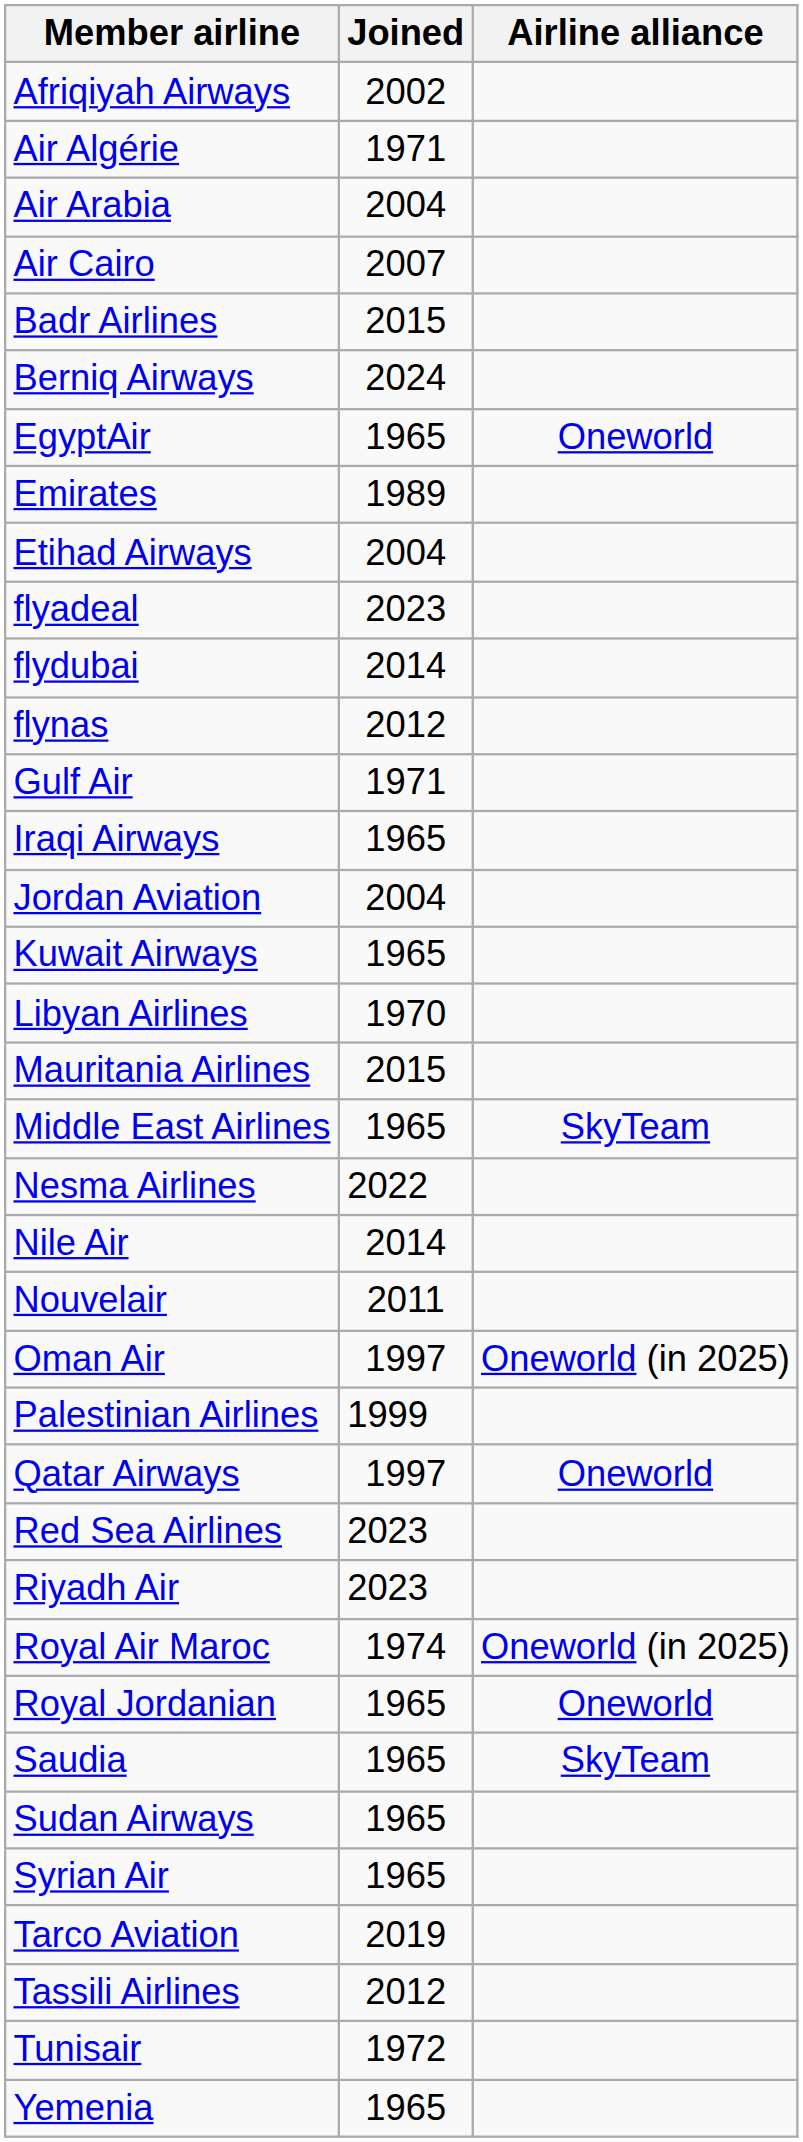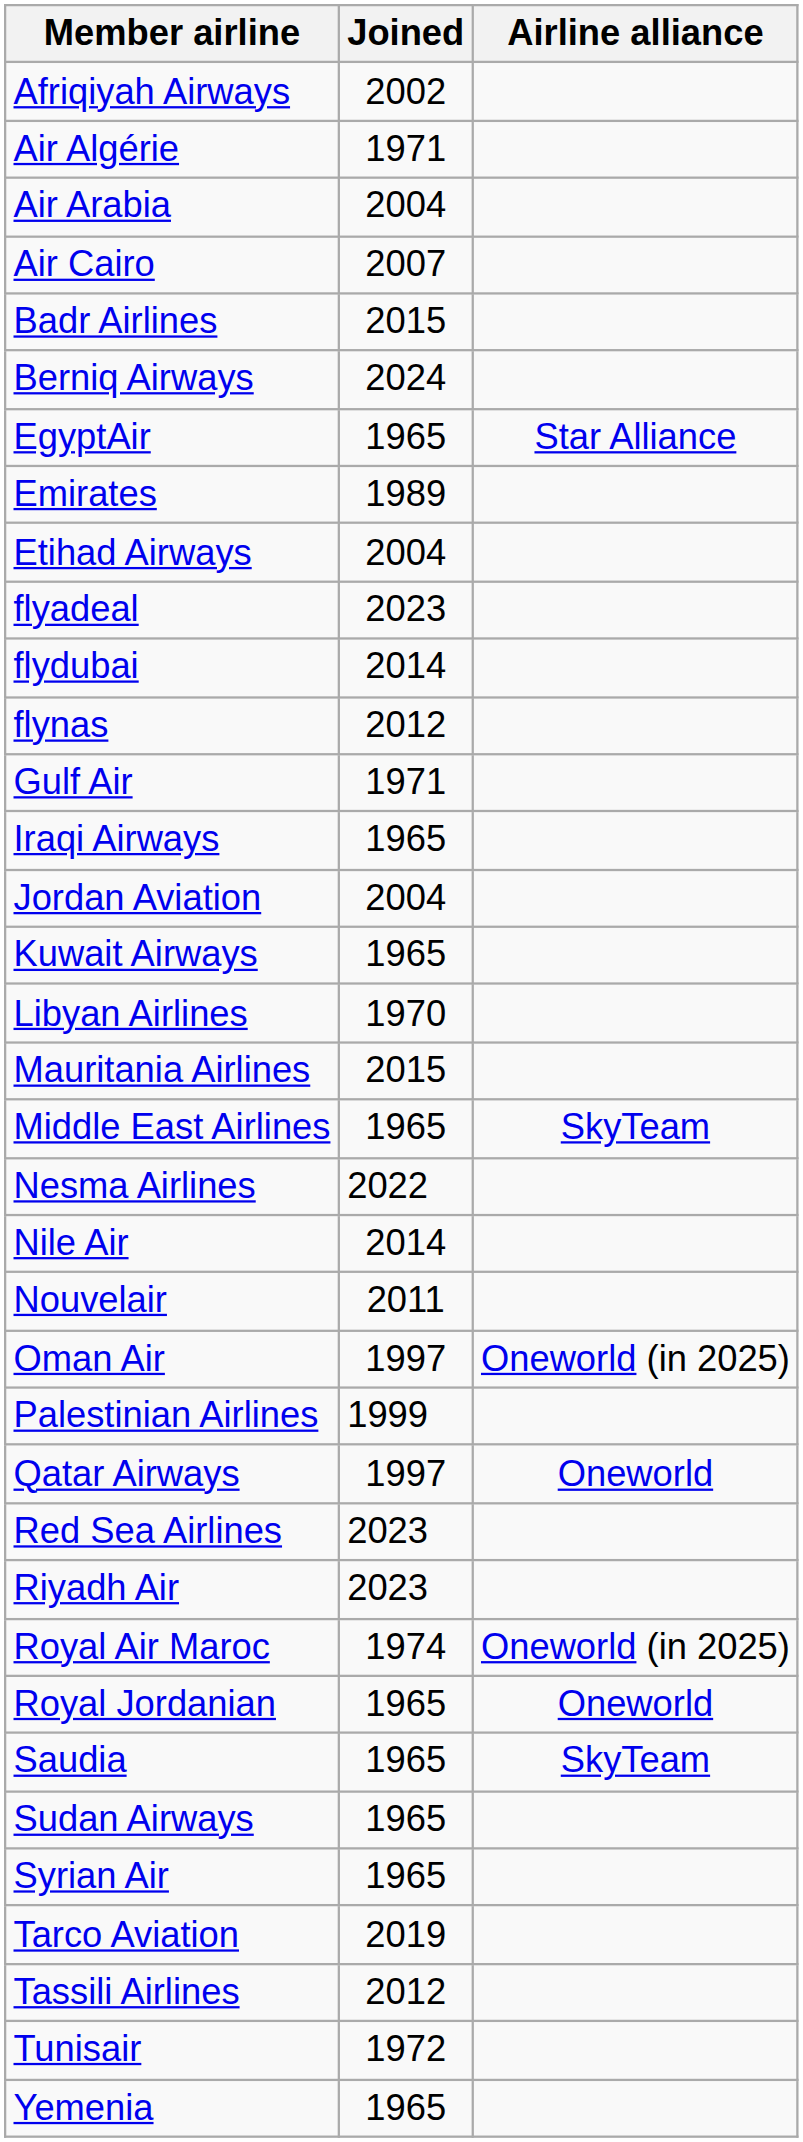EgyptAir | Airline alliance: Oneworld -> Star Alliance
